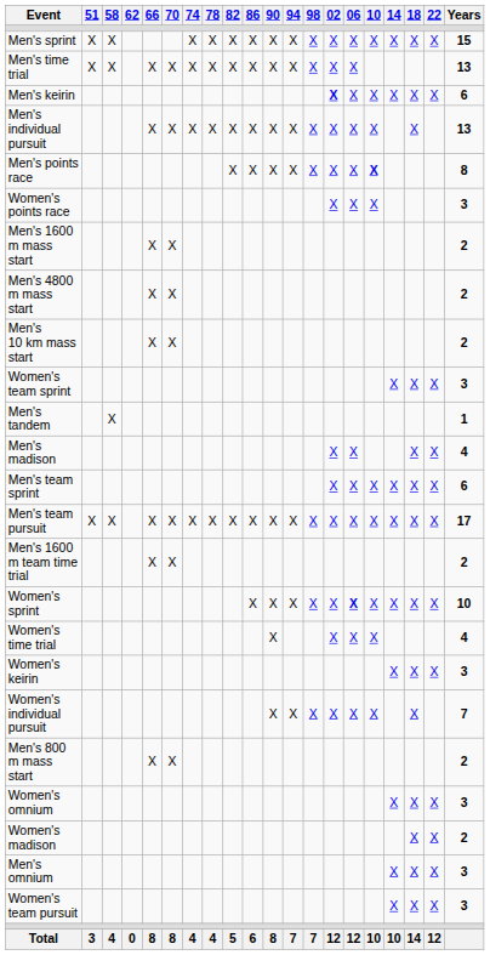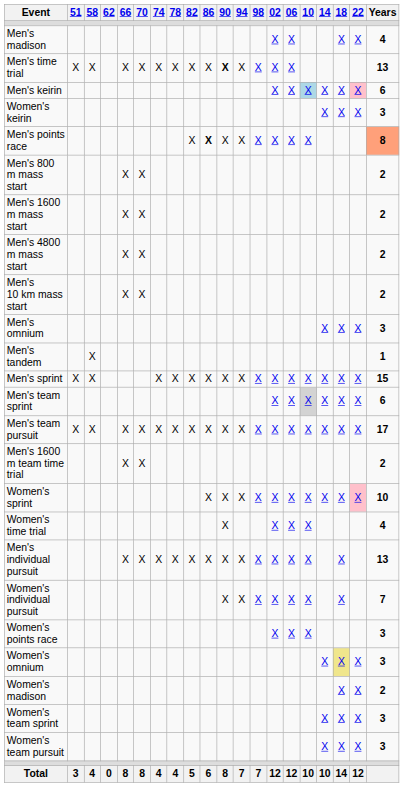rows swapped: Men's sprint <-> Men's madison
Men's time trial | 90: normal -> bold
Men's keirin | 02: bold -> normal
Men's keirin | 10: no background -> lightblue background
Men's keirin | 22: no background -> pink background
rows swapped: Men's individual pursuit <-> Women's keirin
Men's points race | 86: normal -> bold
Men's points race | 10: bold -> normal
Men's points race | Years: no background -> lightsalmon background
rows swapped: Men's 800 m mass start <-> Women's points race
rows swapped: Men's omnium <-> Women's team sprint
Men's team sprint | 10: no background -> lightgrey background
Women's sprint | 06: bold -> normal
Women's sprint | 22: no background -> pink background
Women's omnium | 18: no background -> khaki background
